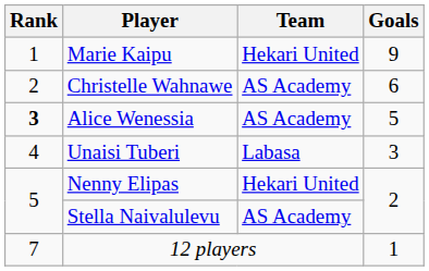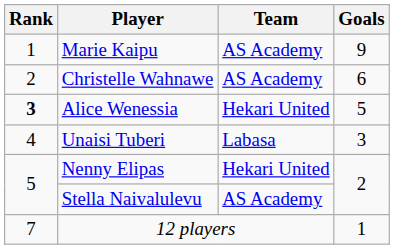Marie Kaipu | Team: Hekari United -> AS Academy
Alice Wenessia | Team: AS Academy -> Hekari United
